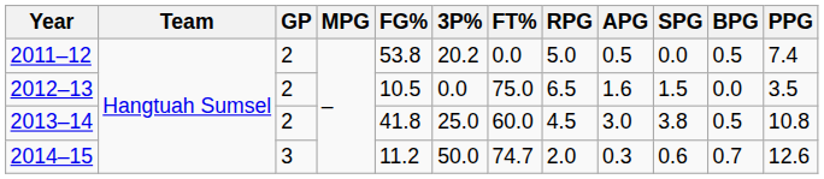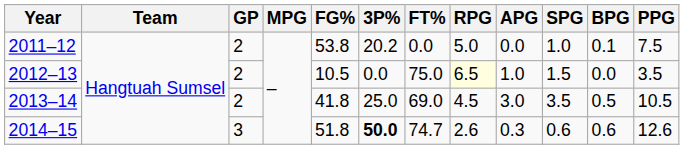2011–12 | APG: 0.5 -> 0.0
2011–12 | SPG: 0.0 -> 1.0
2011–12 | BPG: 0.5 -> 0.1
2011–12 | PPG: 7.4 -> 7.5
2012–13 | RPG: no background -> lightyellow background
2012–13 | APG: 1.6 -> 1.0
2013–14 | FT%: 60.0 -> 69.0
2013–14 | SPG: 3.8 -> 3.5
2013–14 | PPG: 10.8 -> 10.5
2014–15 | FG%: 11.2 -> 51.8
2014–15 | 3P%: normal -> bold
2014–15 | RPG: 2.0 -> 2.6
2014–15 | BPG: 0.7 -> 0.6
